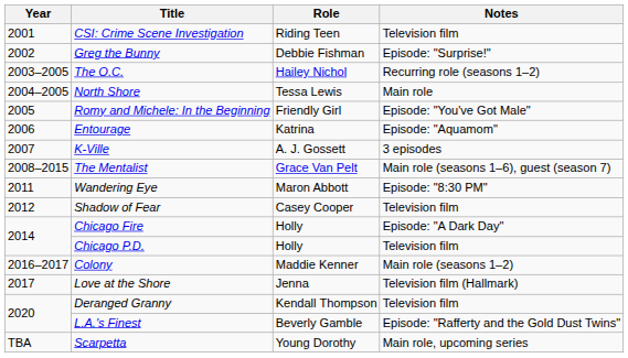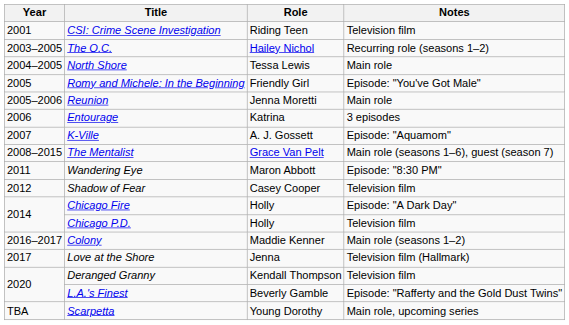- row: 2002 | Greg the Bunny | Debbie Fishman | Episode: "Surprise!"
+ row: 2005–2006 | Reunion | Jenna Moretti | Main role
Entourage | Notes: Episode: "Aquamom" -> 3 episodes
K-Ville | Notes: 3 episodes -> Episode: "Aquamom"
